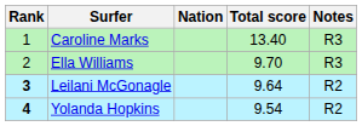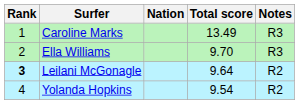Caroline Marks | Total score: 13.40 -> 13.49
Yolanda Hopkins | Rank: bold -> normal
